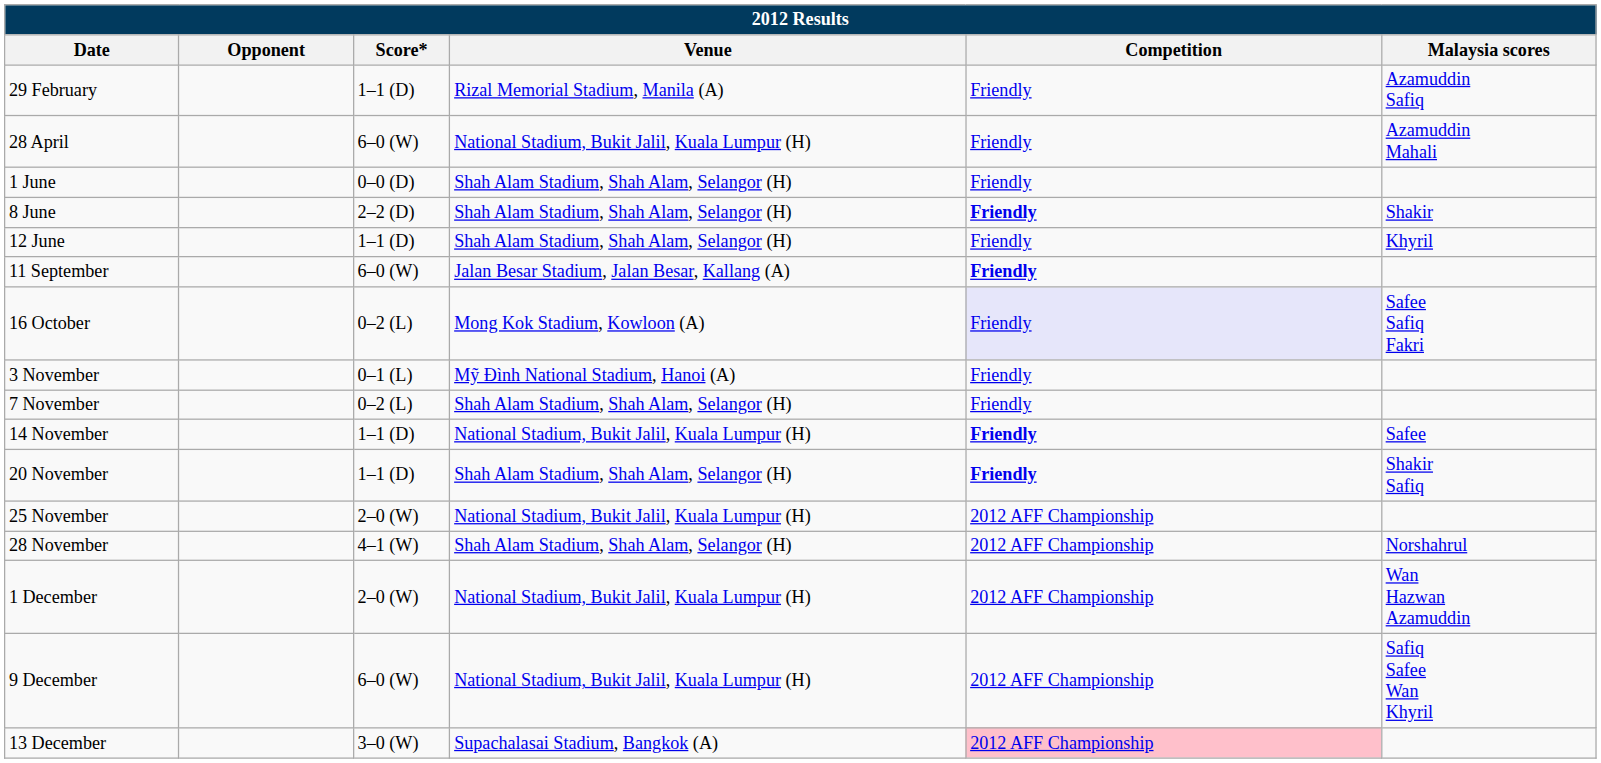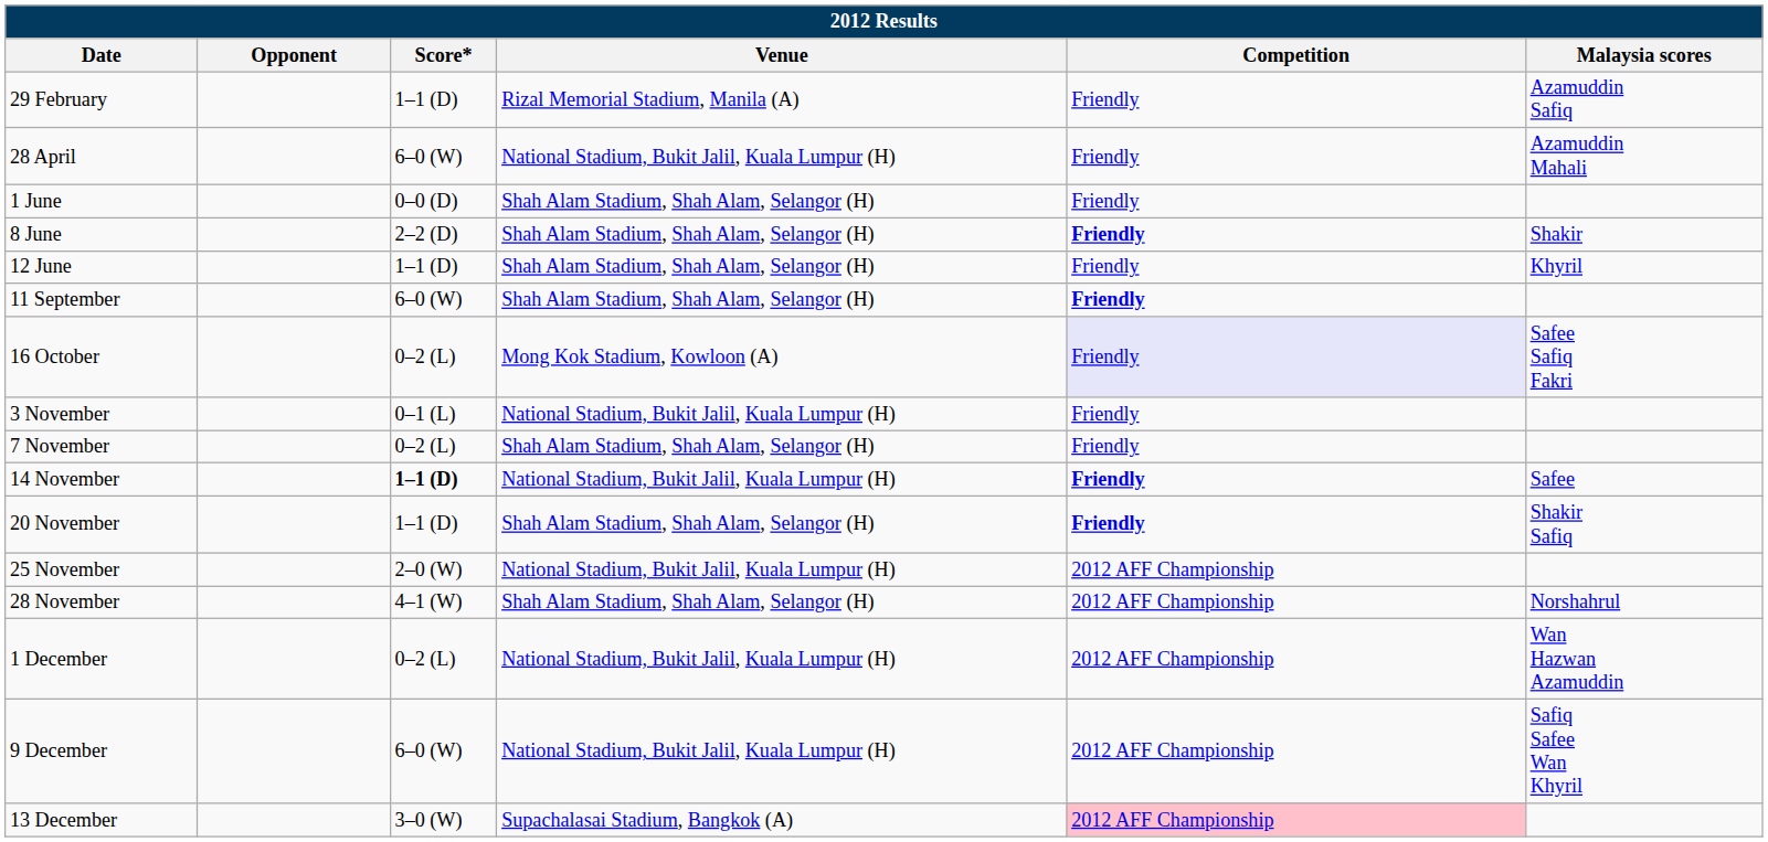11 September | Venue: Jalan Besar Stadium, Jalan Besar, Kallang (A) -> Shah Alam Stadium, Shah Alam, Selangor (H)
3 November | Venue: Mỹ Đình National Stadium, Hanoi (A) -> National Stadium, Bukit Jalil, Kuala Lumpur (H)
14 November | Score*: normal -> bold
1 December | Score*: 2–0 (W) -> 0–2 (L)
